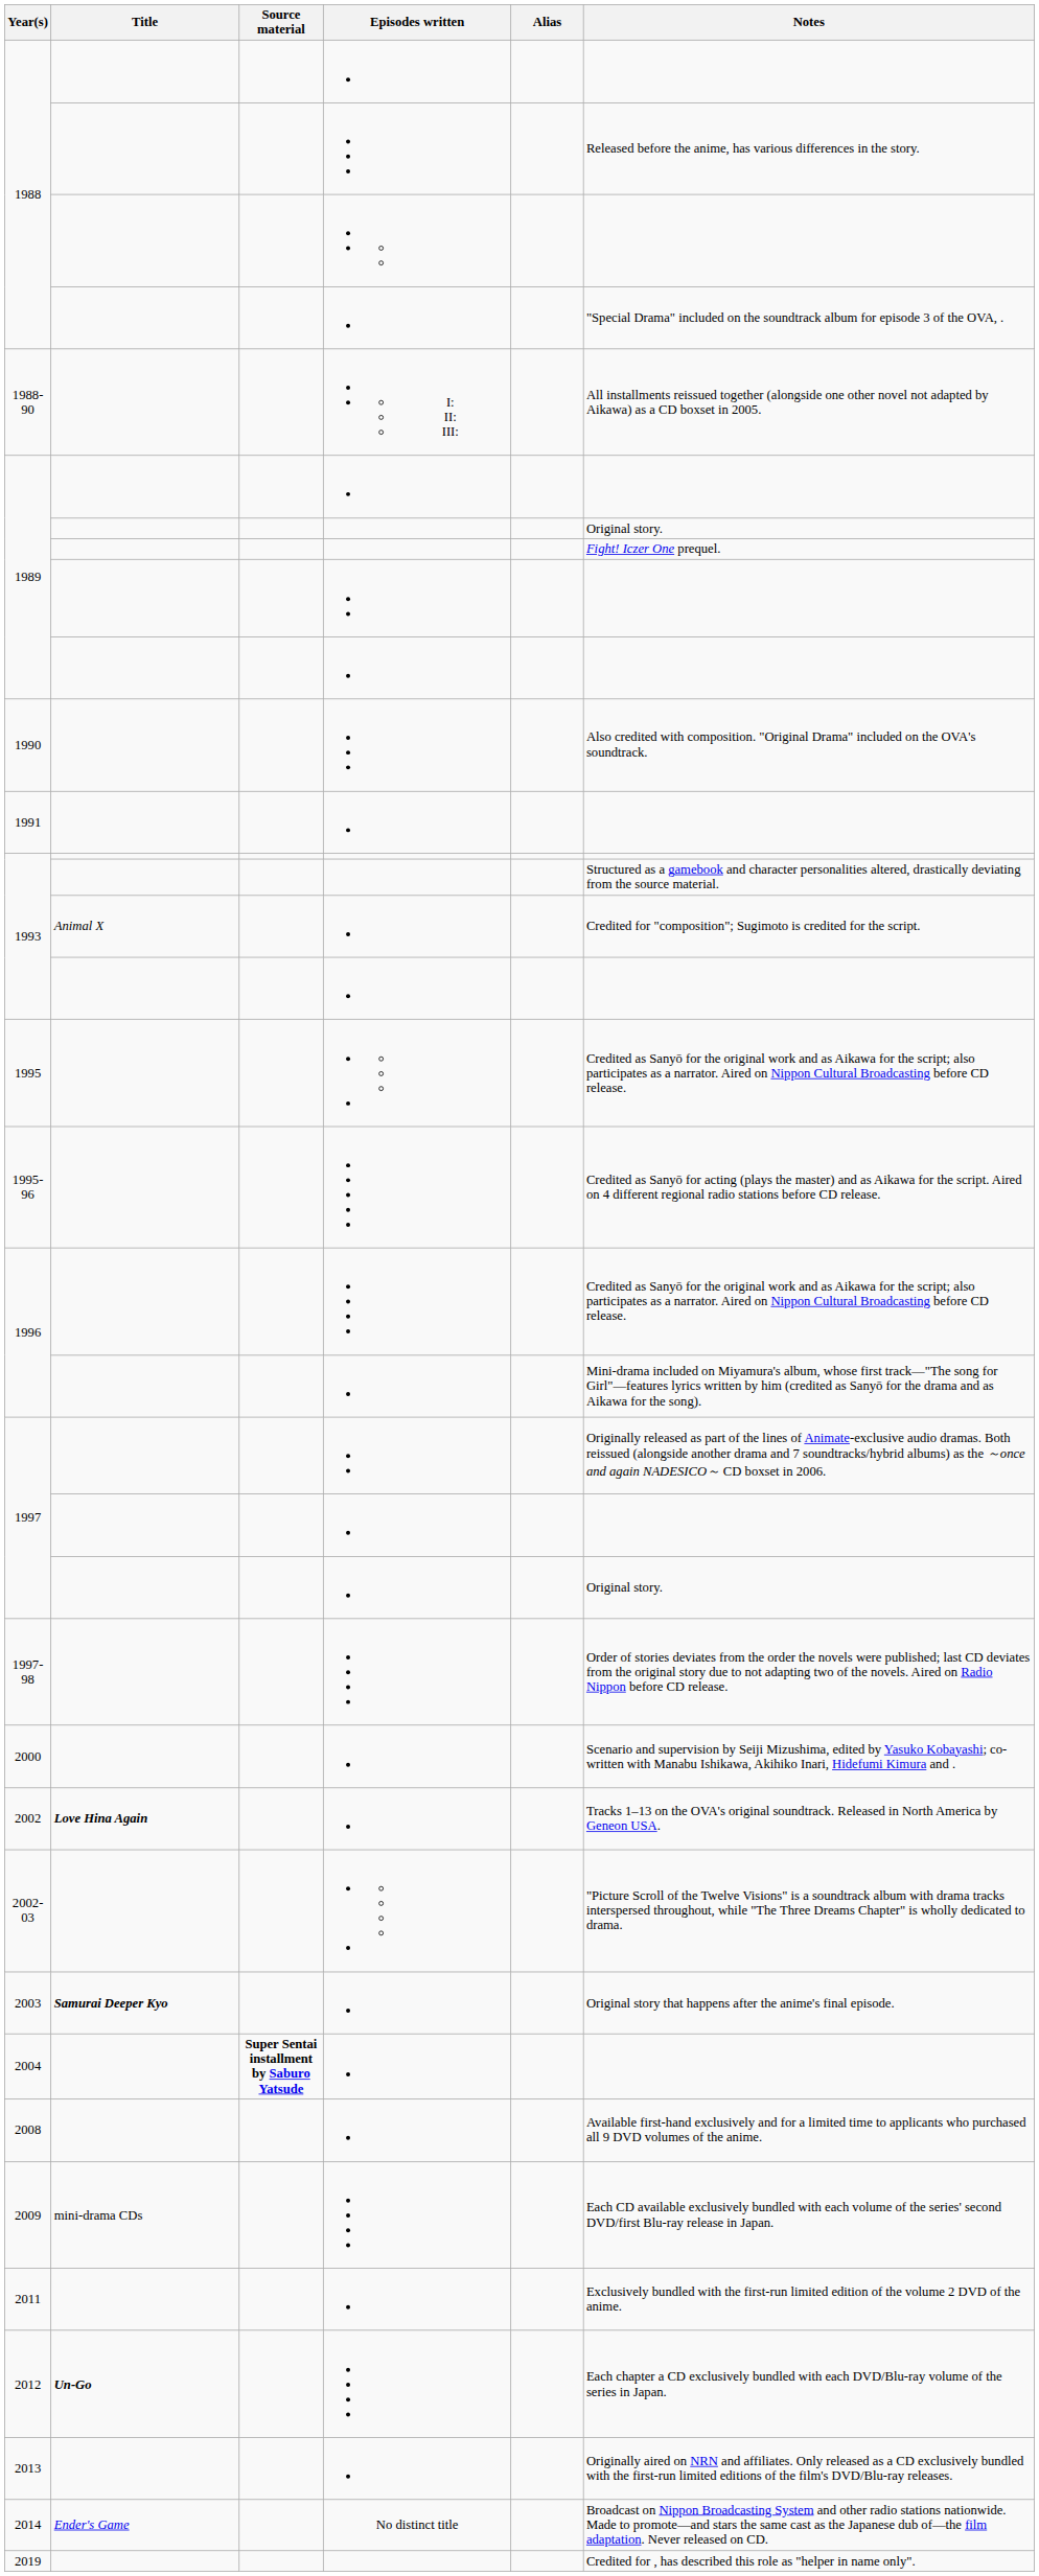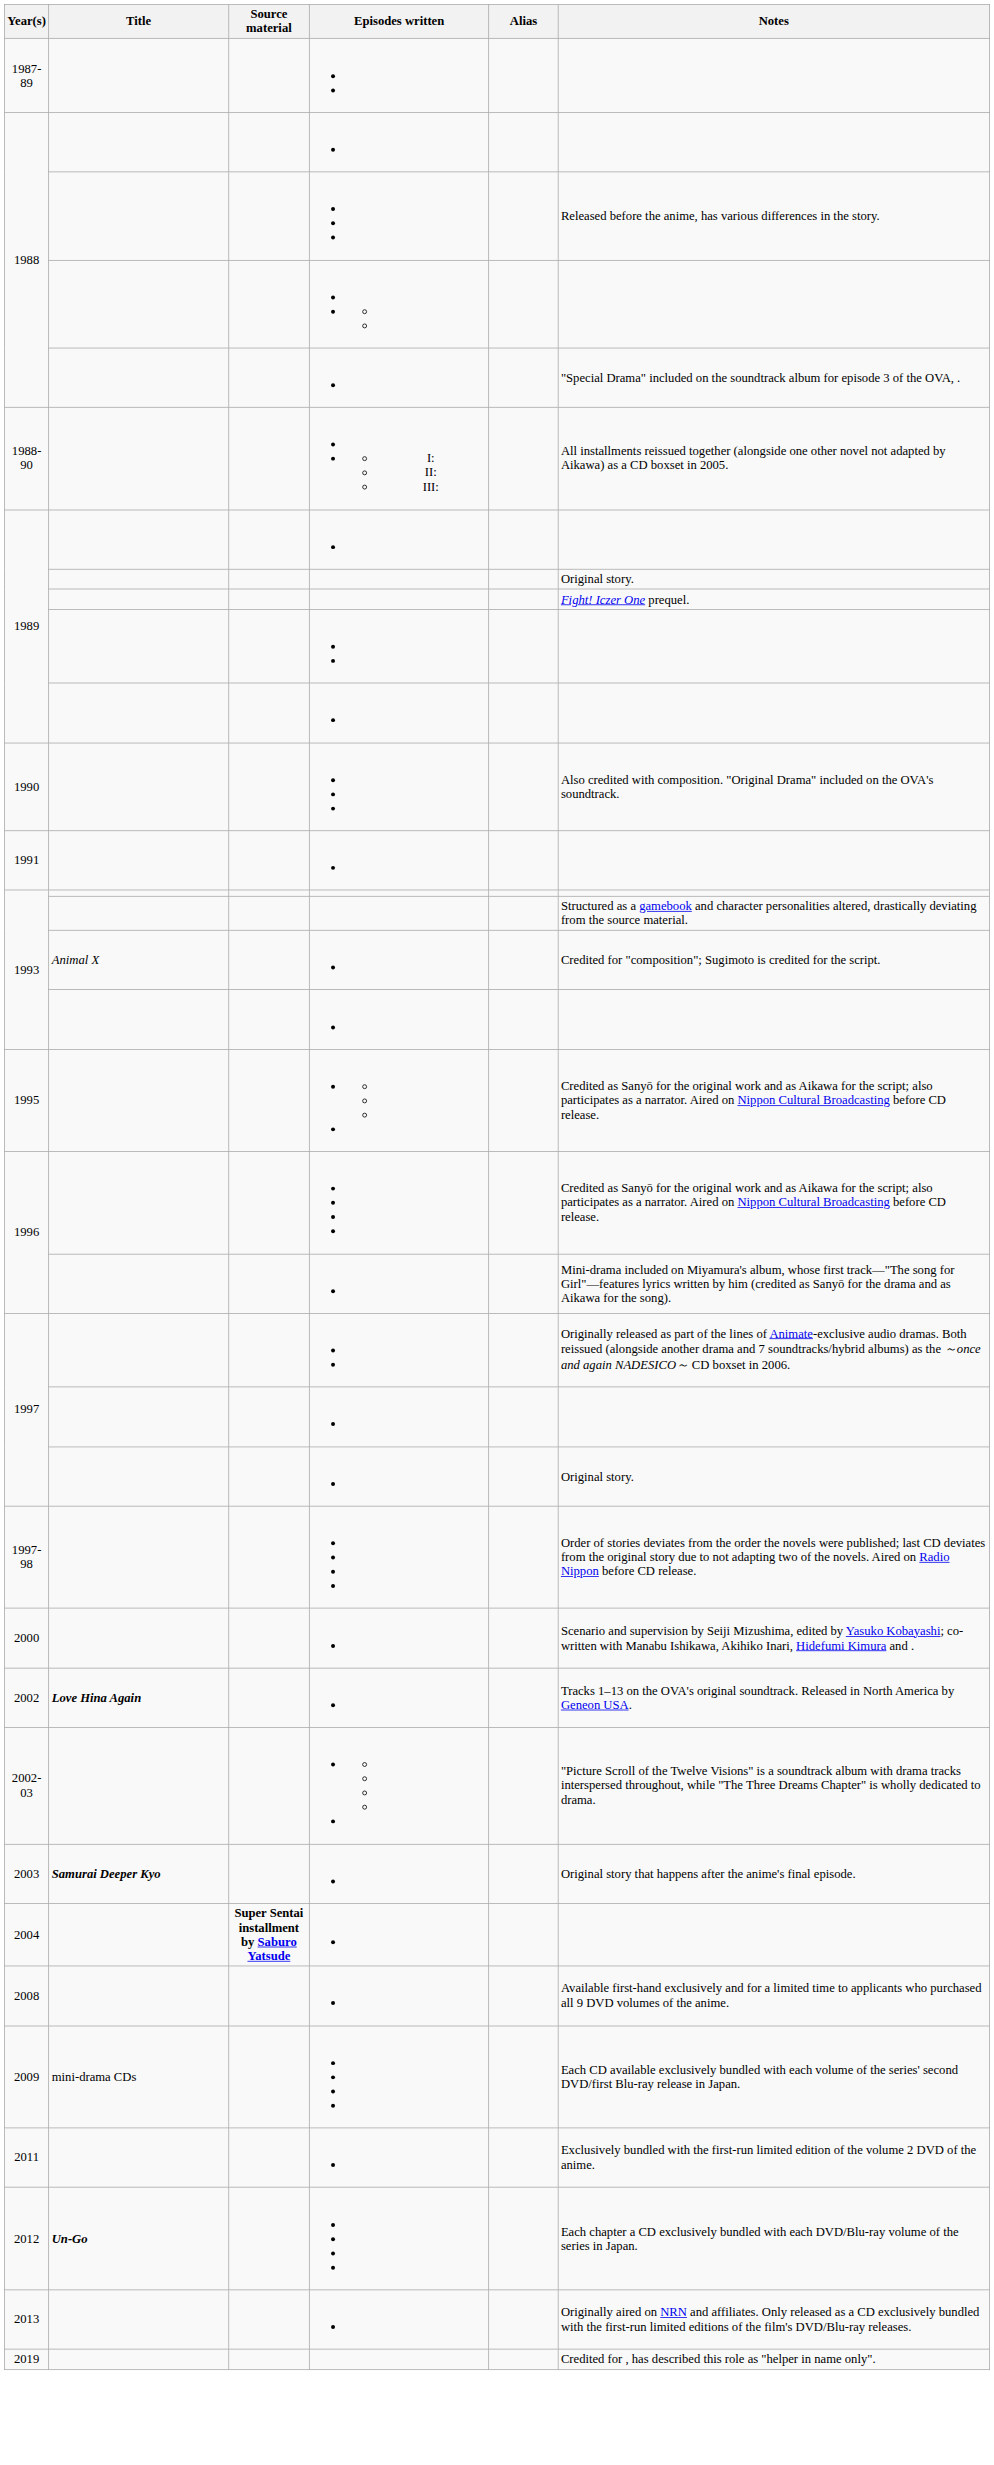+ row: 1987-89
- row: 1995-96 | Credited as Sanyō for acting (plays the master) and as Aikawa for the script. Aired on 4 different regional radio stations before CD release.
- row: 2014 | Ender's Game | No distinct title | Broadcast on Nippon Broadcasting System and other radio stations nationwide. Made to promote—and stars the same cast as the Japanese dub of—the film adaptation. Never released on CD.
